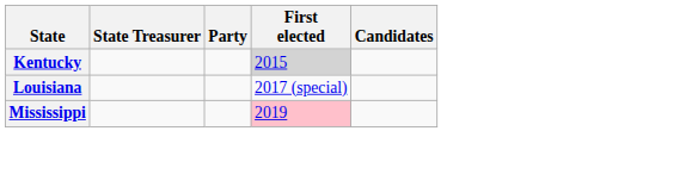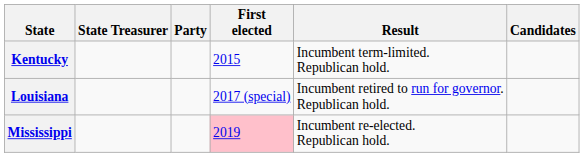+ column: Result | Incumbent term-limited. Republican hold. | Incumbent retired to run for governor. Republican hold. | Incumbent re-elected. Republican hold.
Kentucky | First elected: lightgrey background -> no background
